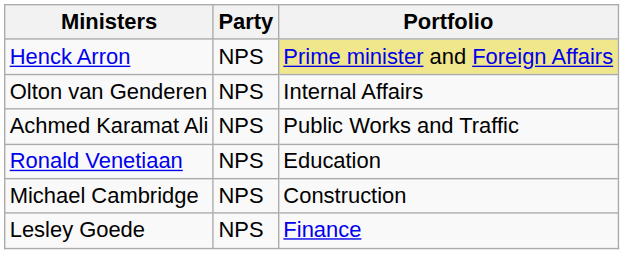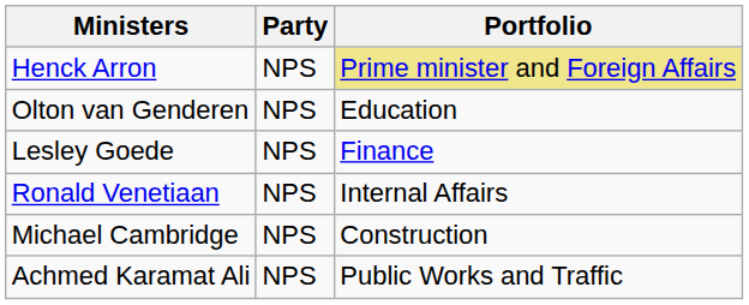Olton van Genderen | Portfolio: Internal Affairs -> Education
rows swapped: Lesley Goede <-> Achmed Karamat Ali
Ronald Venetiaan | Portfolio: Education -> Internal Affairs
